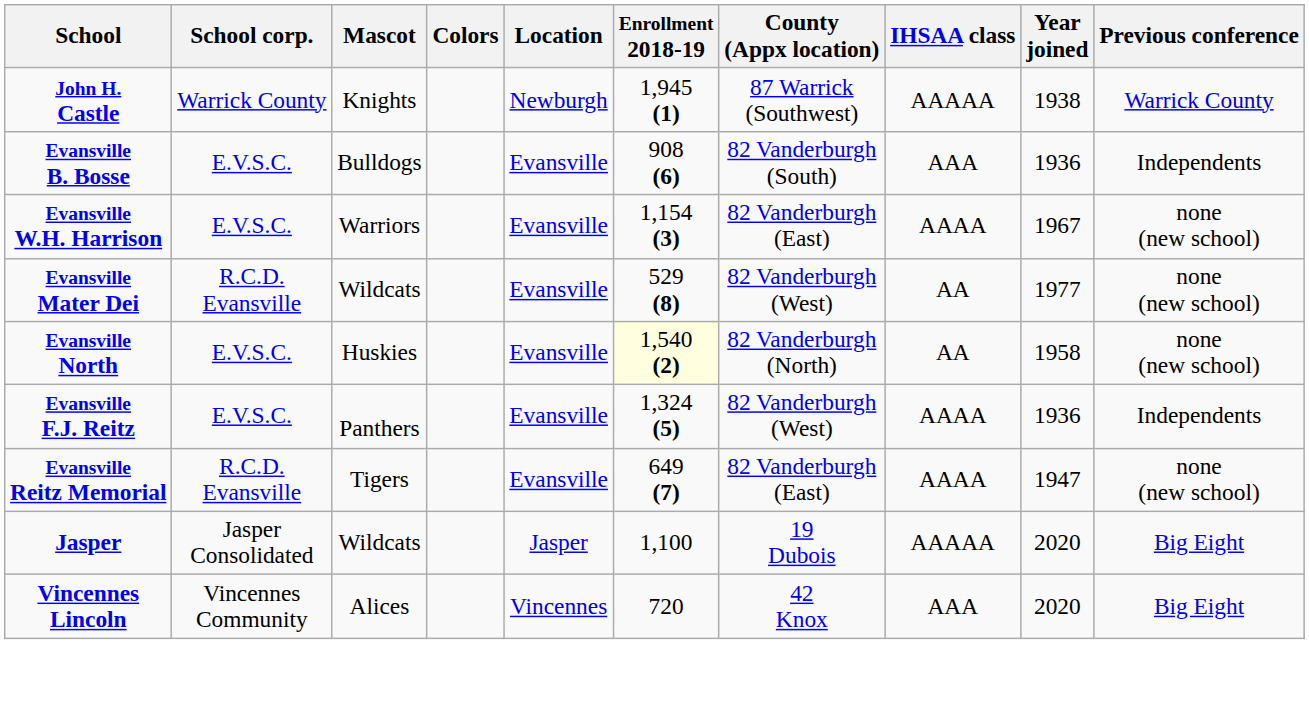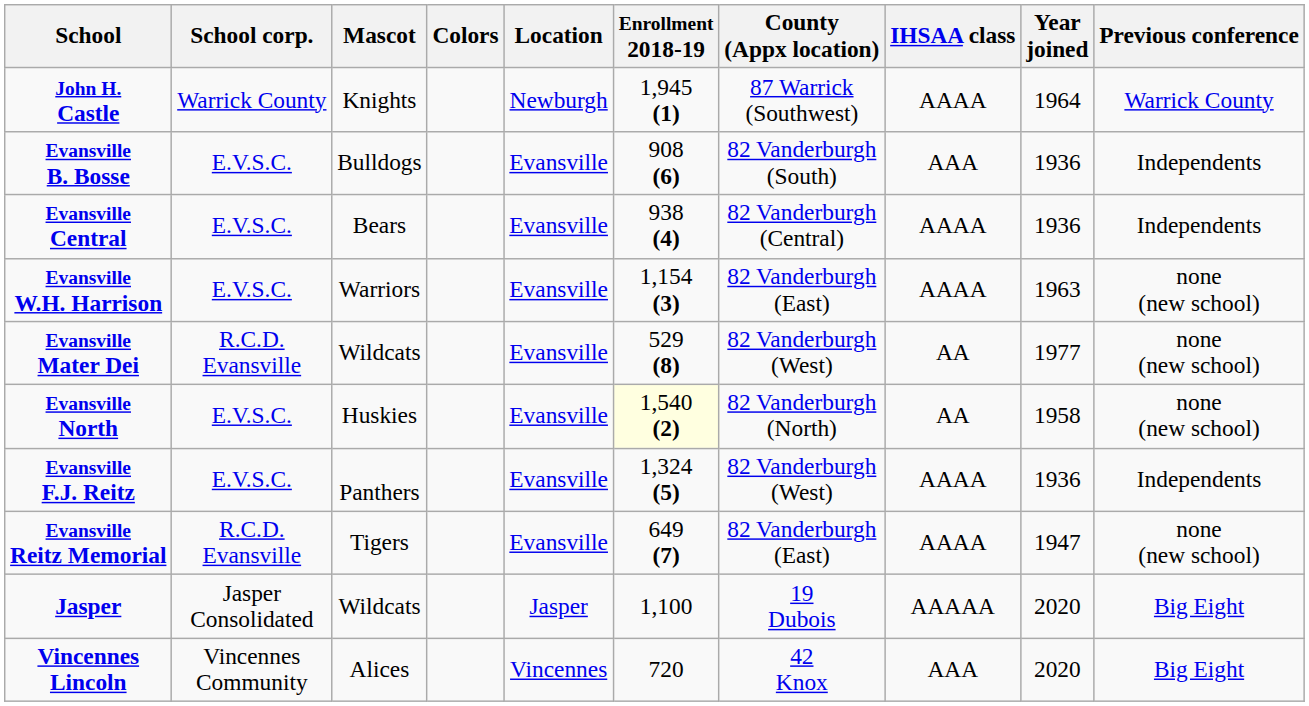John H. Castle | IHSAA class: AAAAA -> AAAA
John H. Castle | Year joined: 1938 -> 1964
+ row: Evansville Central | E.V.S.C. | Bears | Evansville | 938 (4) | 82 Vanderburgh (Central) | AAAA | 1936 | Independents
Evansville W.H. Harrison | Year joined: 1967 -> 1963
